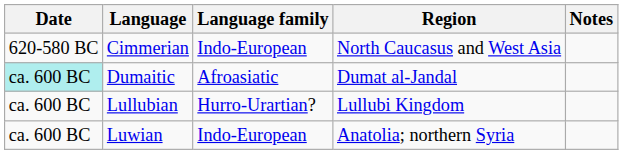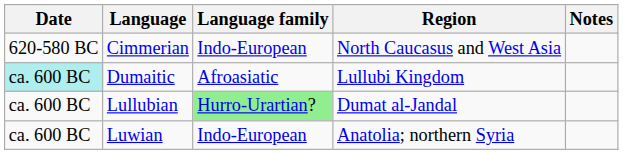Dumaitic | Region: Dumat al-Jandal -> Lullubi Kingdom
Lullubian | Language family: no background -> lightgreen background
Lullubian | Region: Lullubi Kingdom -> Dumat al-Jandal
